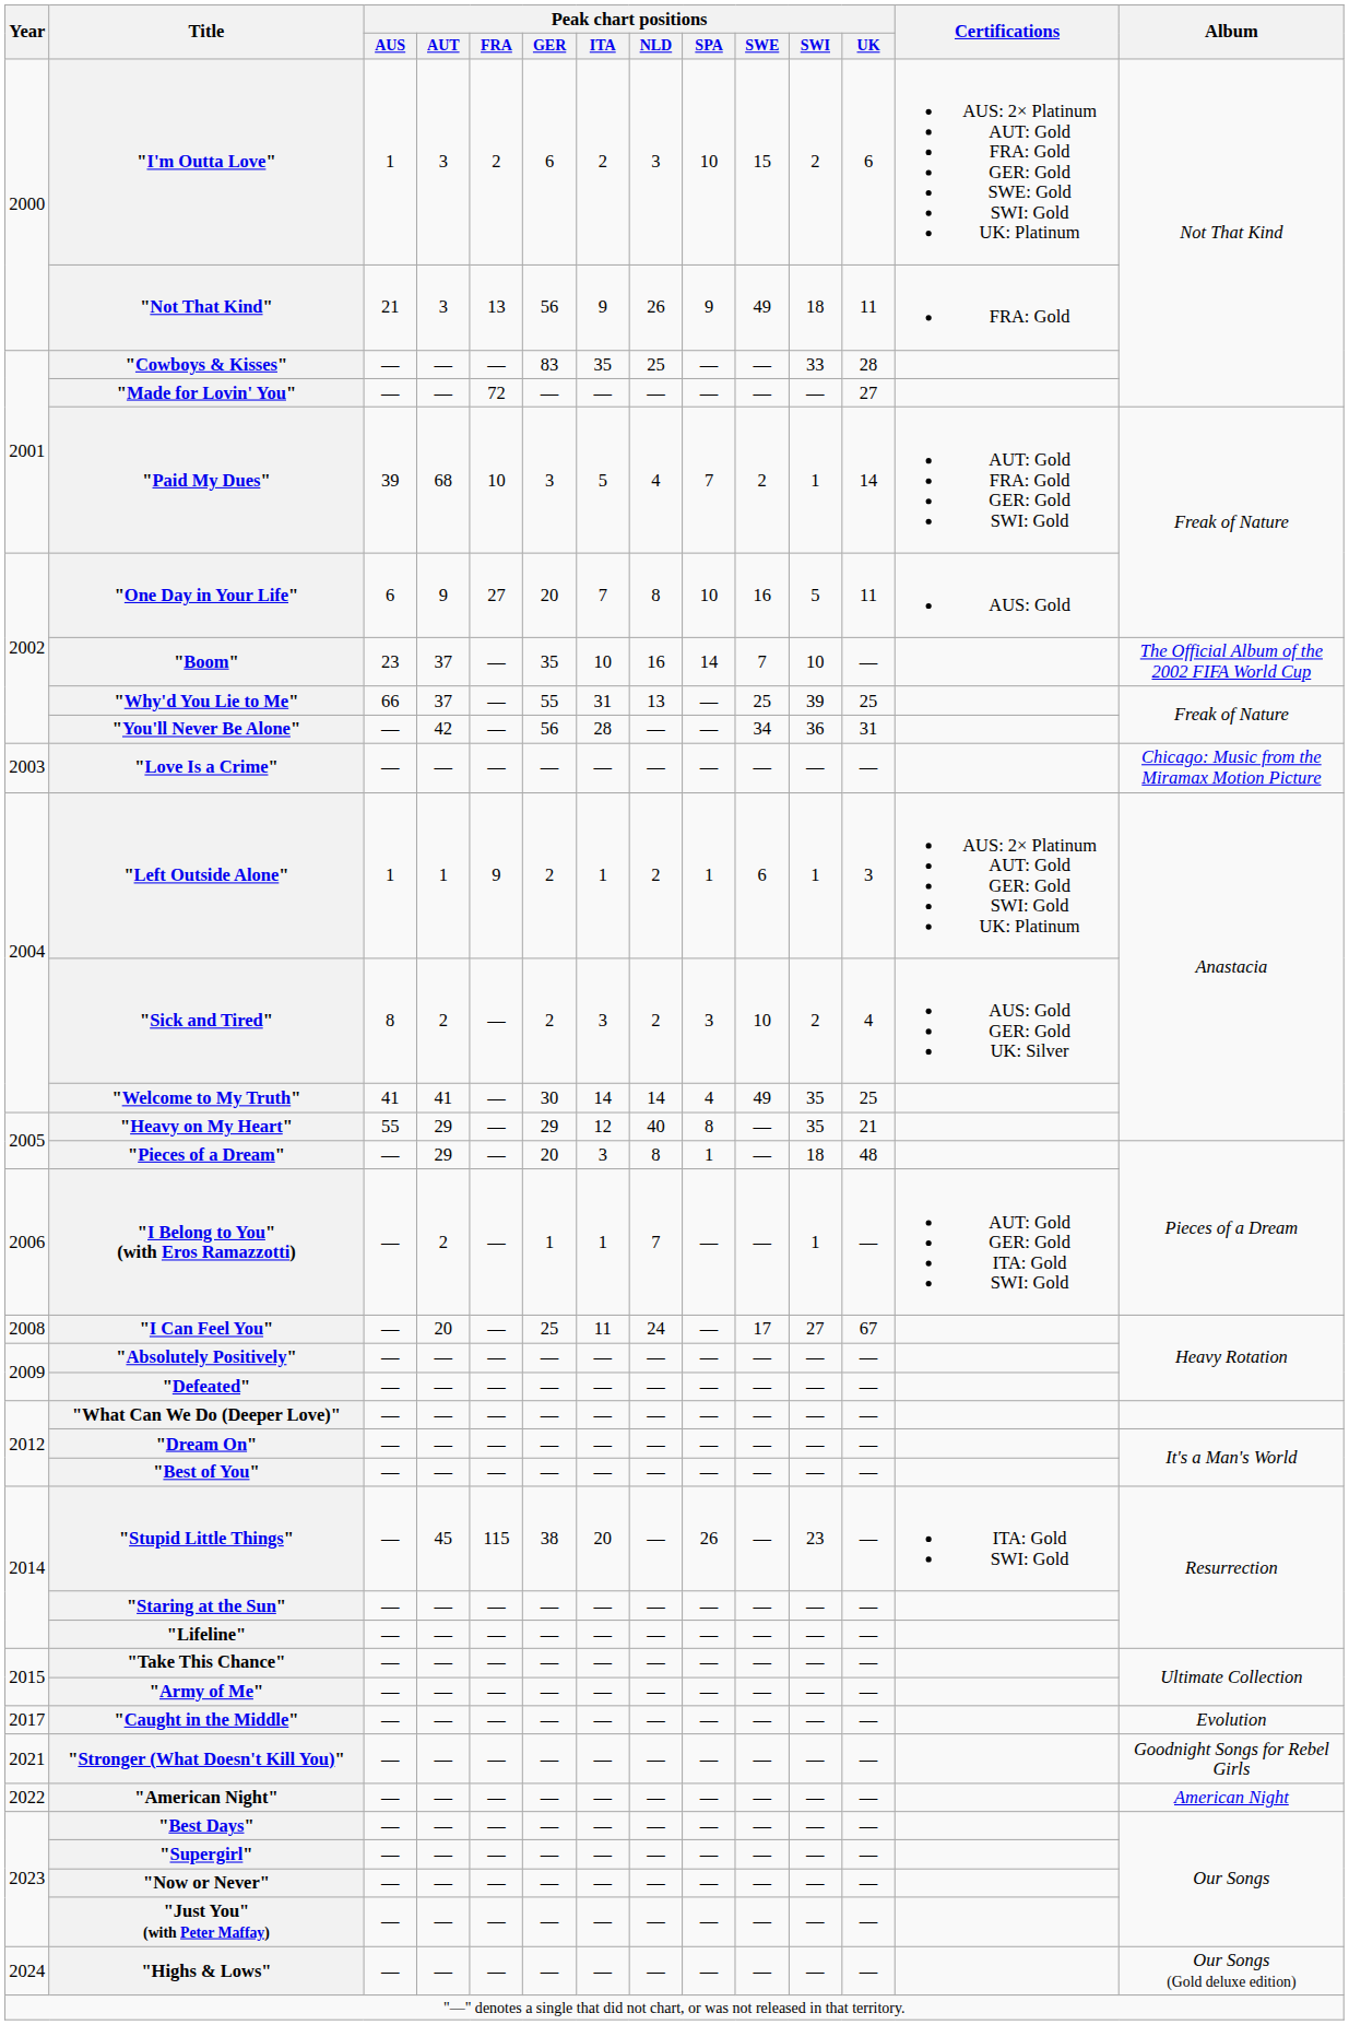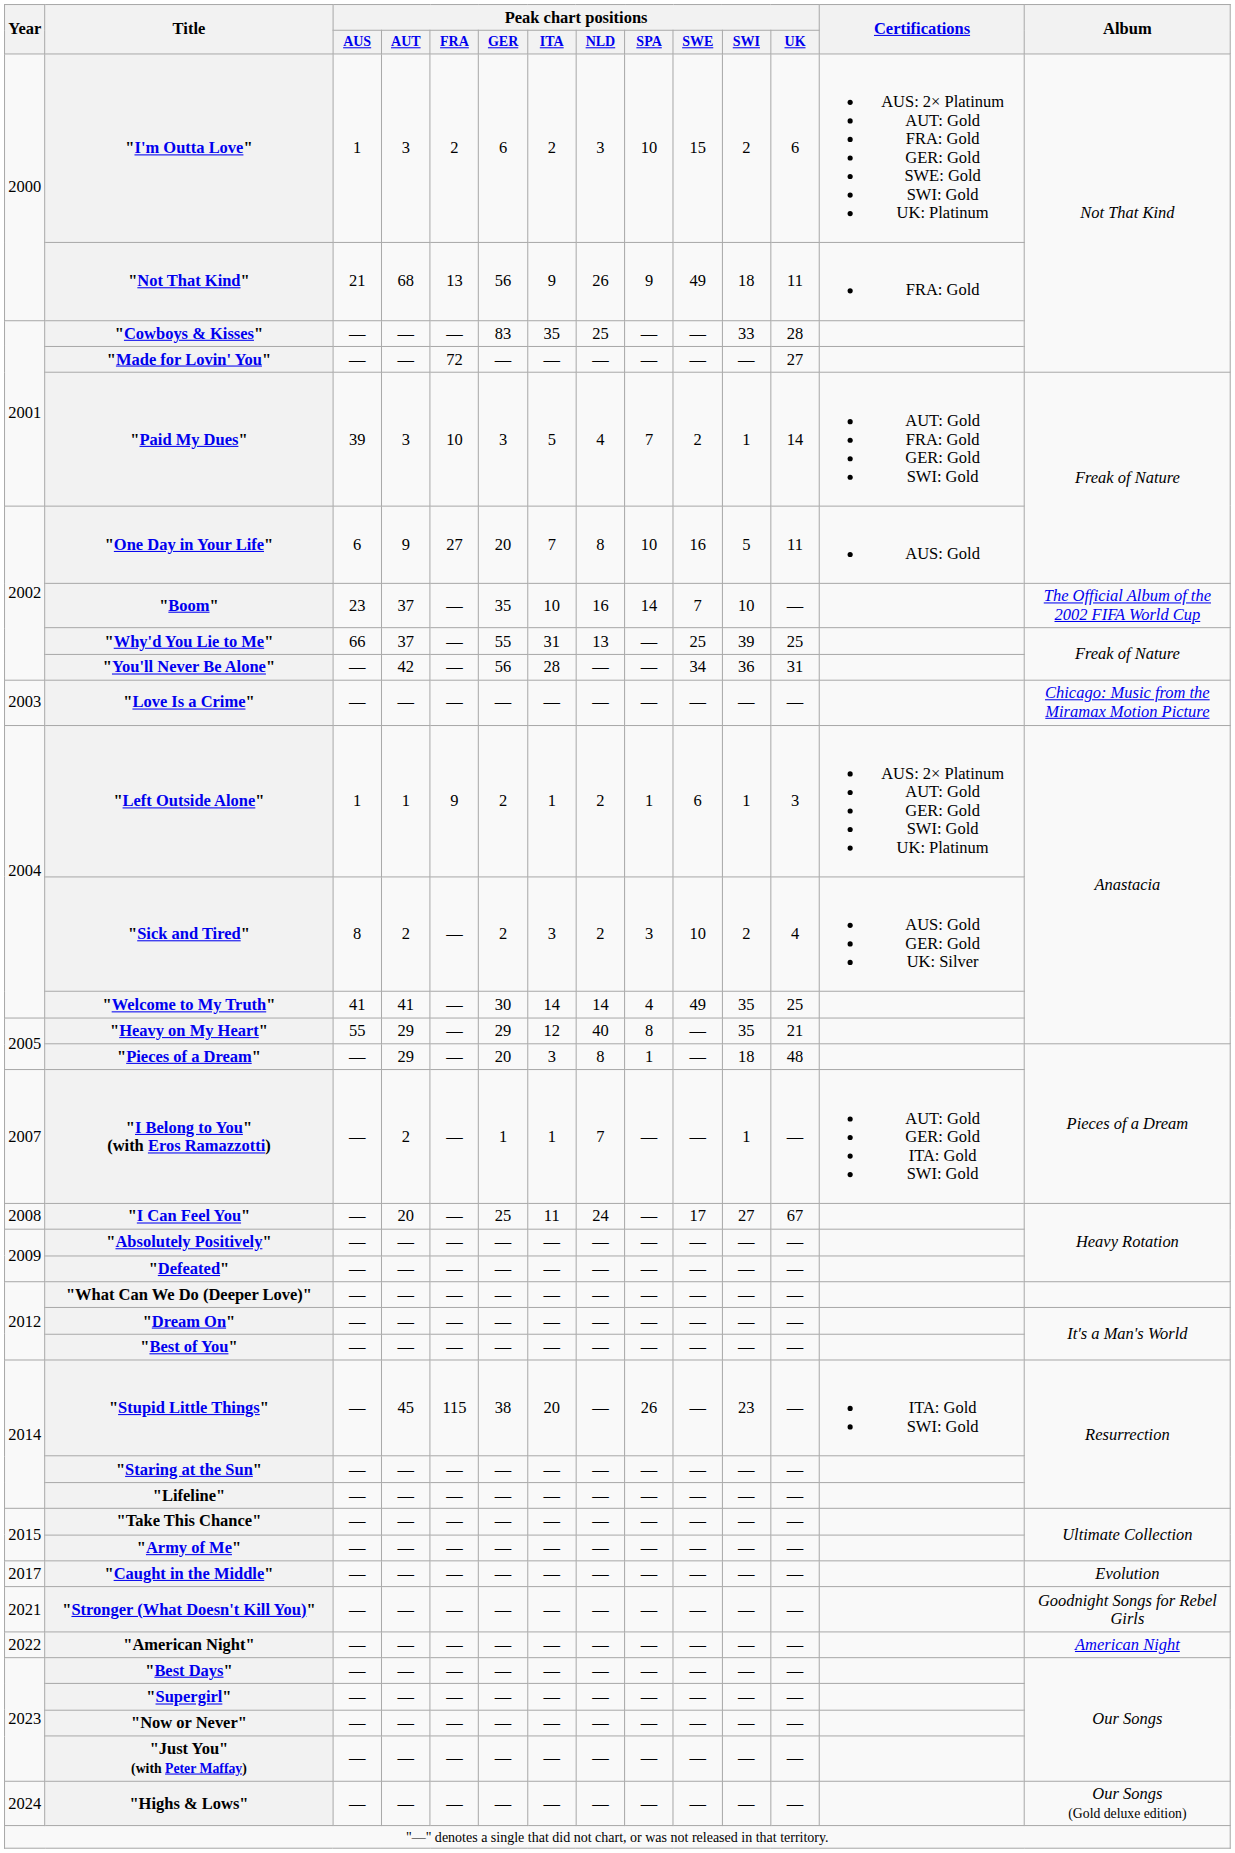"Not That Kind" | Peak chart positions / AUT: 3 -> 68
"Paid My Dues" | Peak chart positions / AUT: 68 -> 3
"I Belong to You" (with Eros Ramazzotti) | Year: 2006 -> 2007
